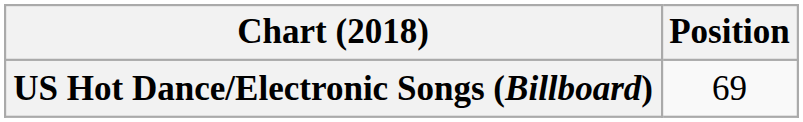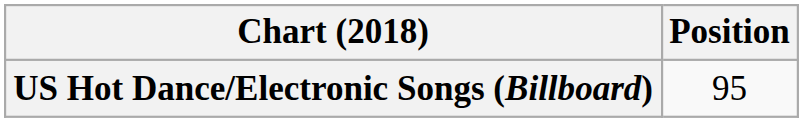US Hot Dance/Electronic Songs (Billboard) | Position: 69 -> 95
